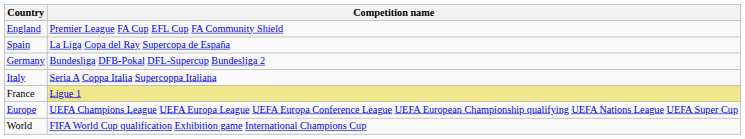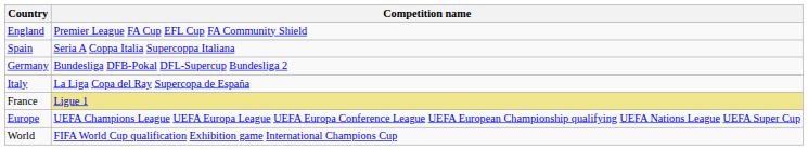Spain | Competition name: La Liga Copa del Ray Supercopa de España -> Seria A Coppa Italia Supercoppa Italiana
Italy | Competition name: Seria A Coppa Italia Supercoppa Italiana -> La Liga Copa del Ray Supercopa de España
